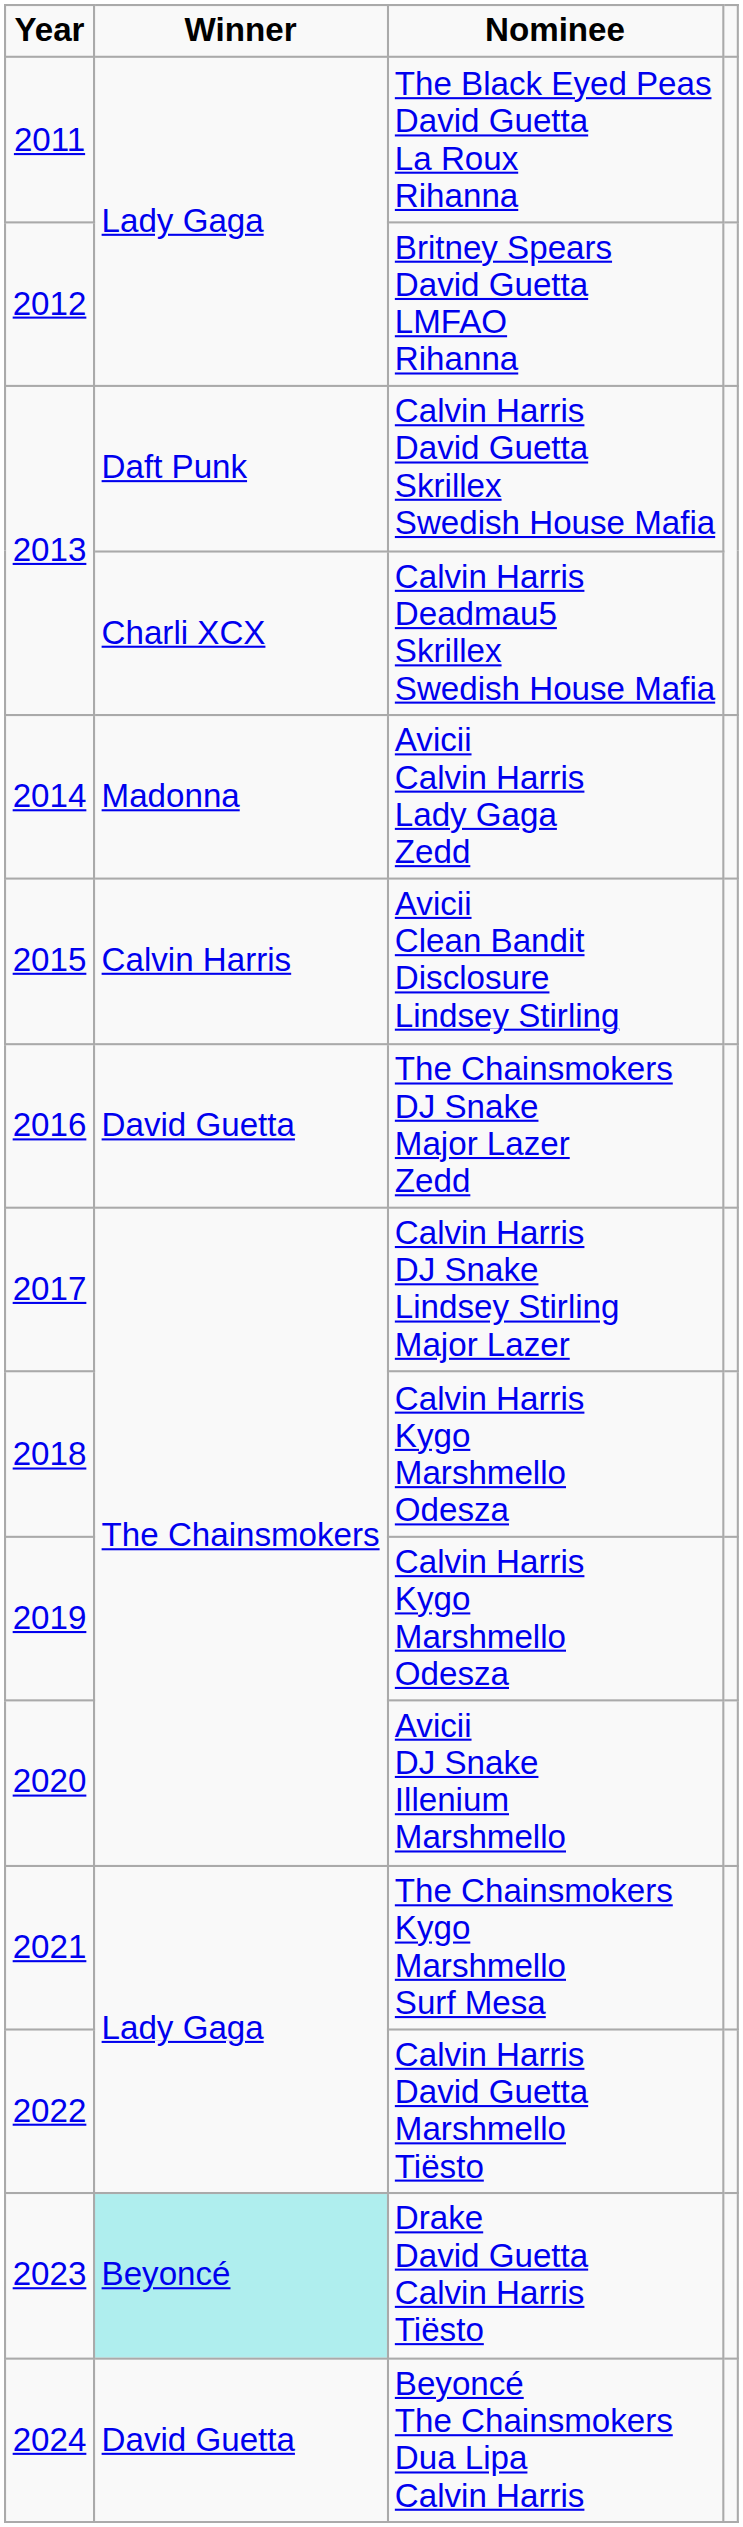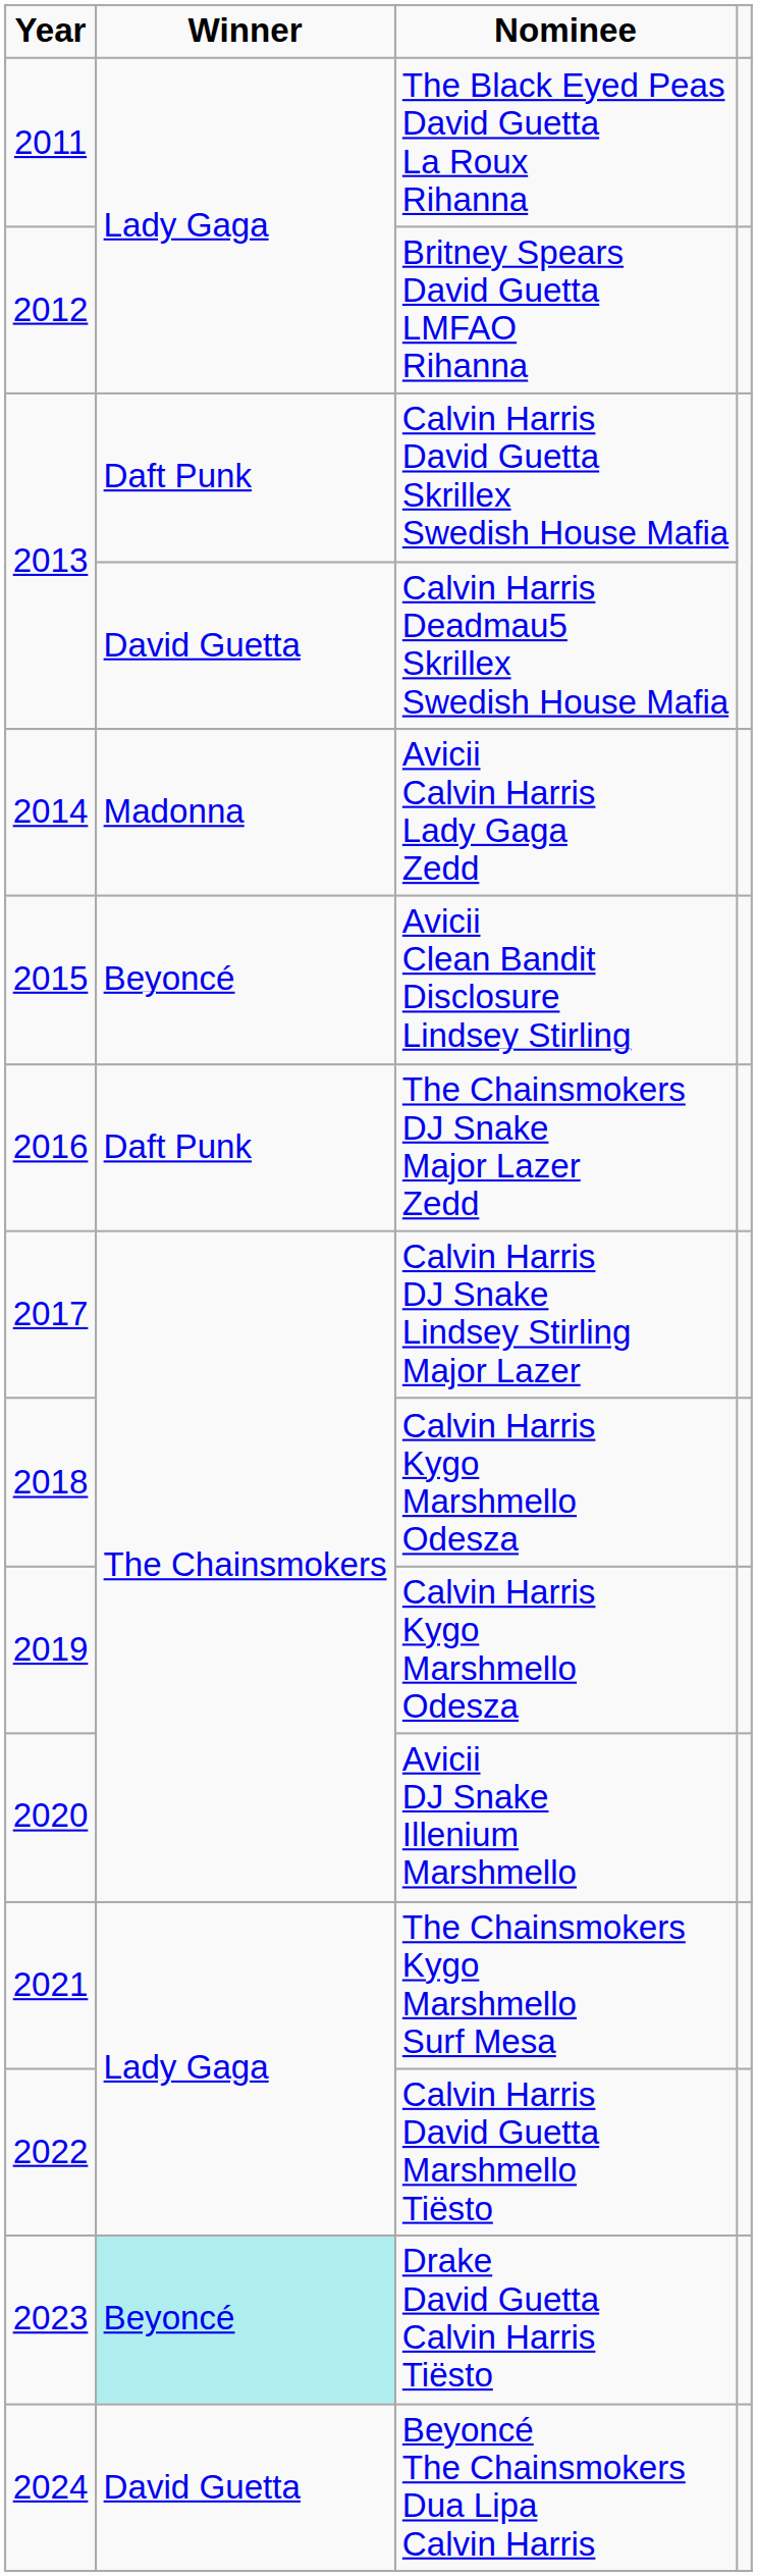Calvin Harris Deadmau5 Skrillex Swedish House Mafia | Winner: Charli XCX -> David Guetta
Avicii Clean Bandit Disclosure Lindsey Stirling | Winner: Calvin Harris -> Beyoncé
The Chainsmokers DJ Snake Major Lazer Zedd | Winner: David Guetta -> Daft Punk
